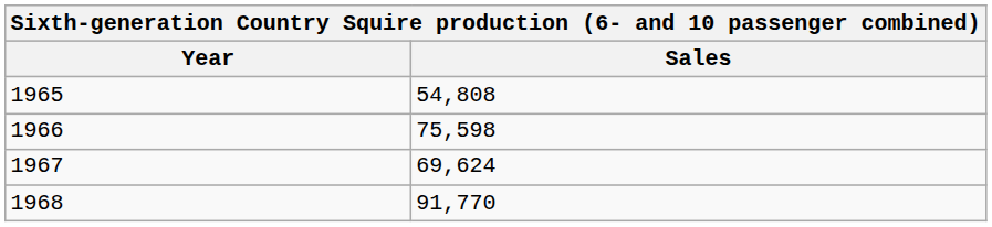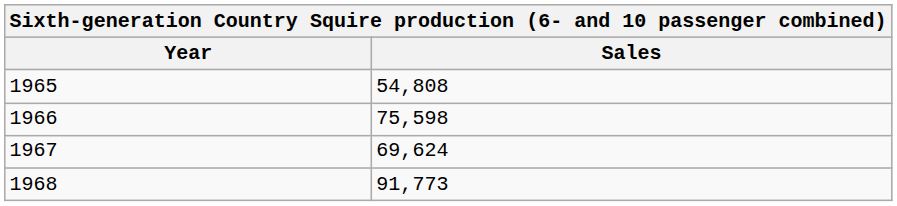1968 | Sales: 91,770 -> 91,773
